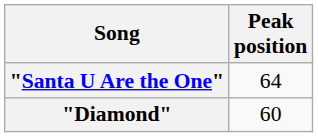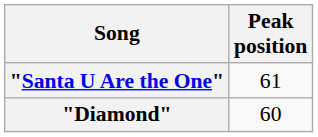"Santa U Are the One" | Peak position: 64 -> 61
